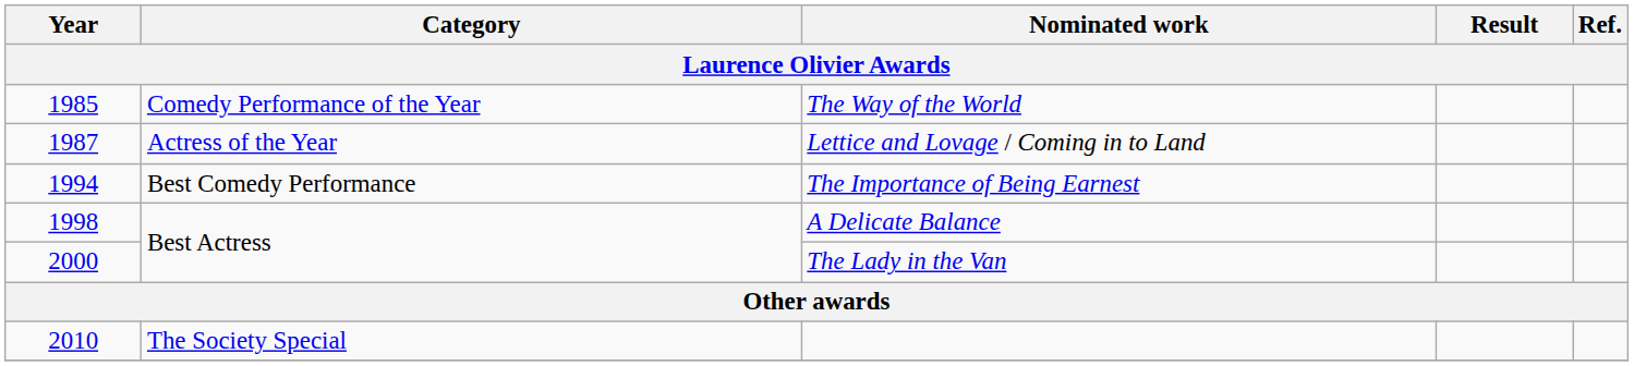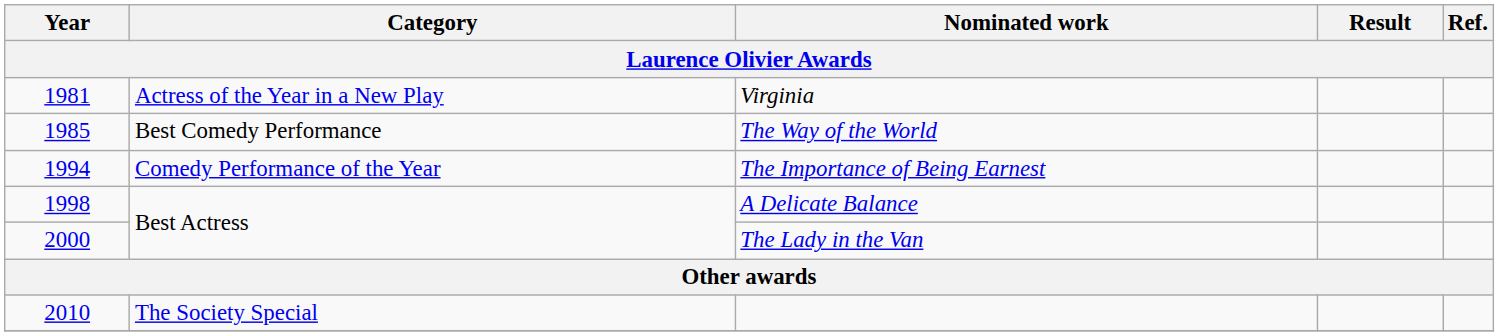+ row: 1981 | Actress of the Year in a New Play | Virginia
The Way of the World | Category: Comedy Performance of the Year -> Best Comedy Performance
- row: 1987 | Actress of the Year | Lettice and Lovage / Coming in to Land
The Importance of Being Earnest | Category: Best Comedy Performance -> Comedy Performance of the Year
